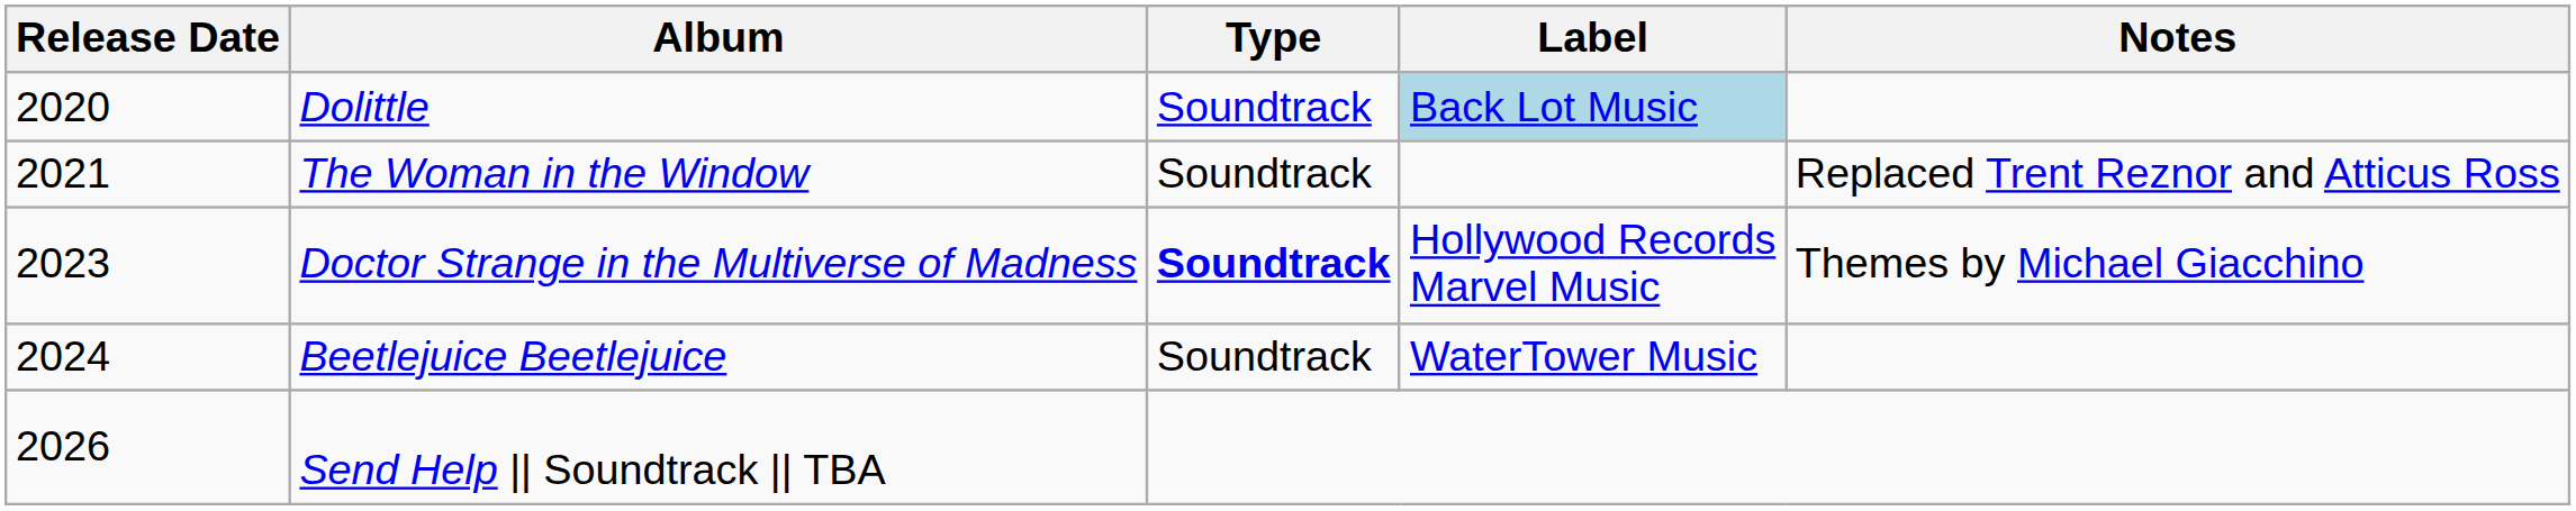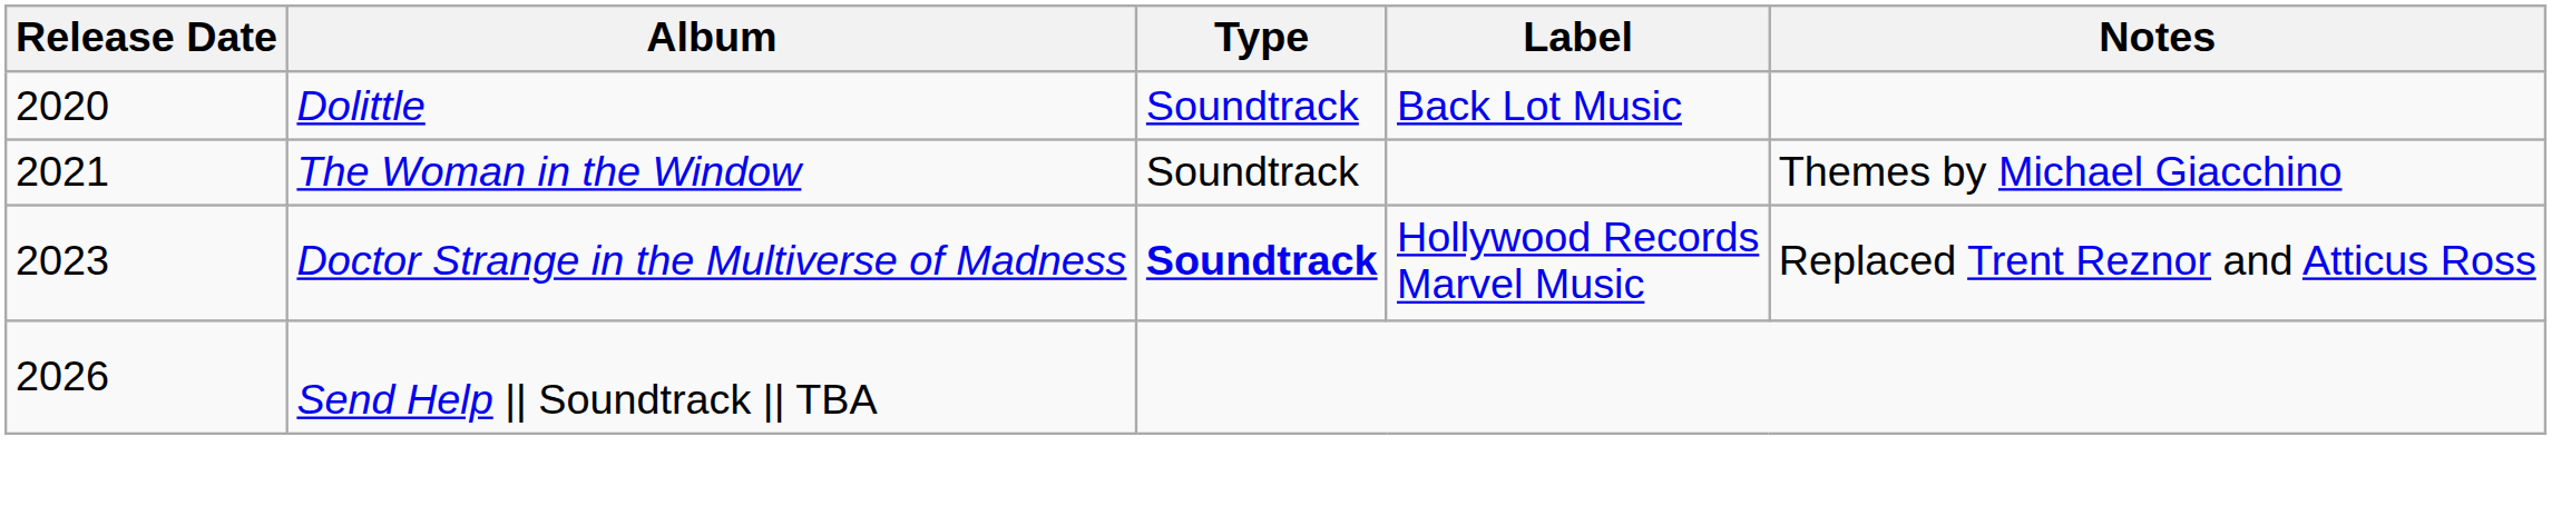Dolittle | Label: lightblue background -> no background
The Woman in the Window | Notes: Replaced Trent Reznor and Atticus Ross -> Themes by Michael Giacchino
Doctor Strange in the Multiverse of Madness | Notes: Themes by Michael Giacchino -> Replaced Trent Reznor and Atticus Ross
- row: 2024 | Beetlejuice Beetlejuice | Soundtrack | WaterTower Music
